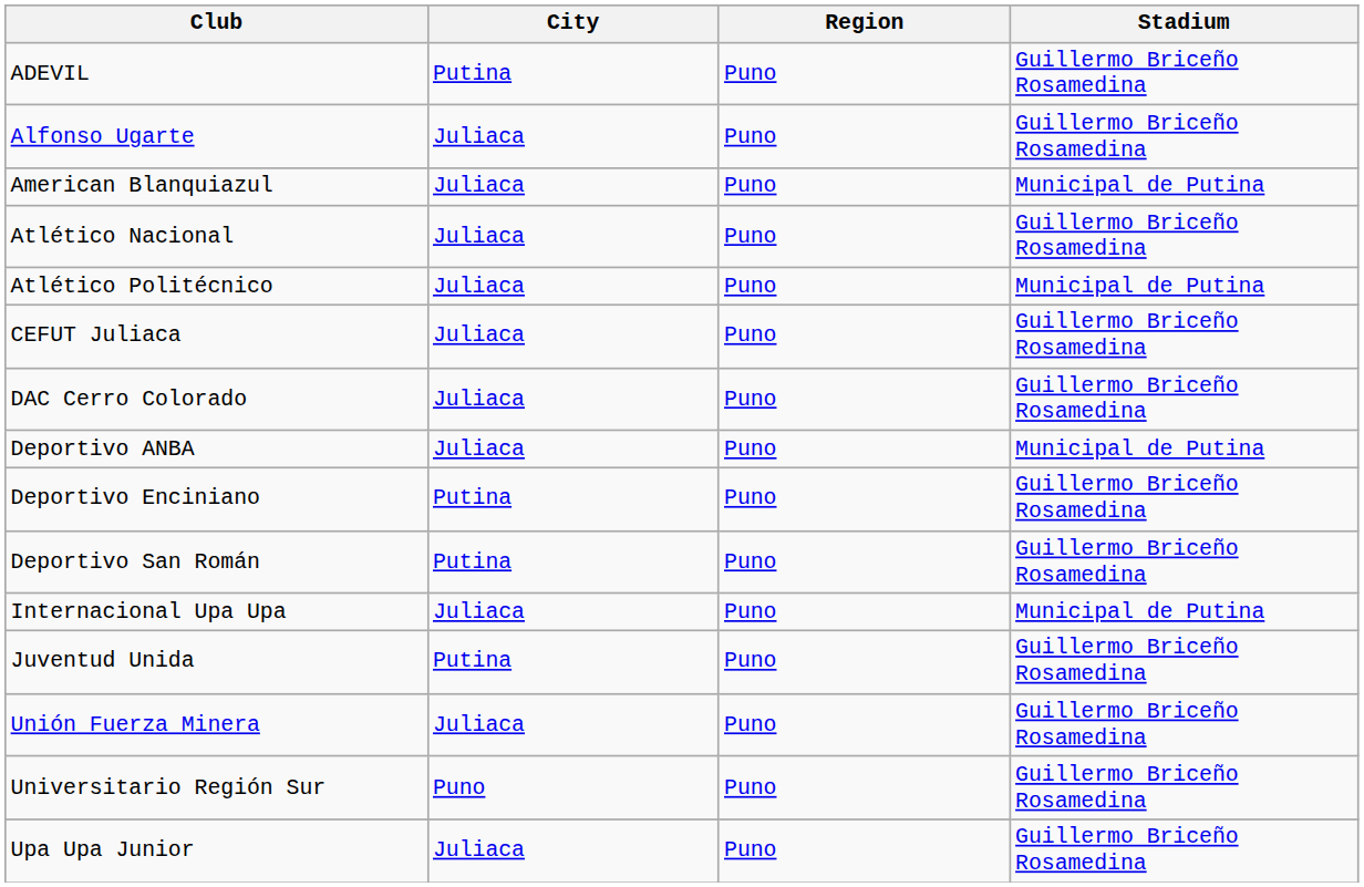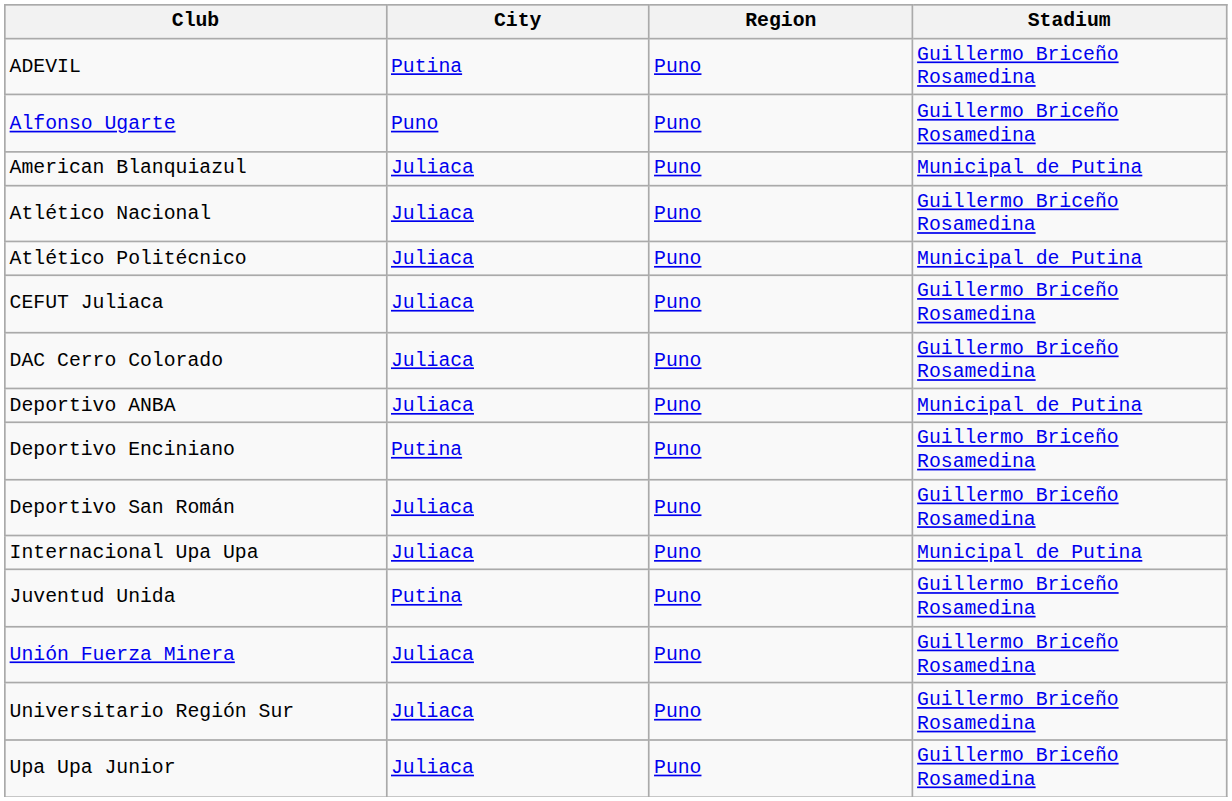Alfonso Ugarte | City: Juliaca -> Puno
Deportivo San Román | City: Putina -> Juliaca
Universitario Región Sur | City: Puno -> Juliaca
